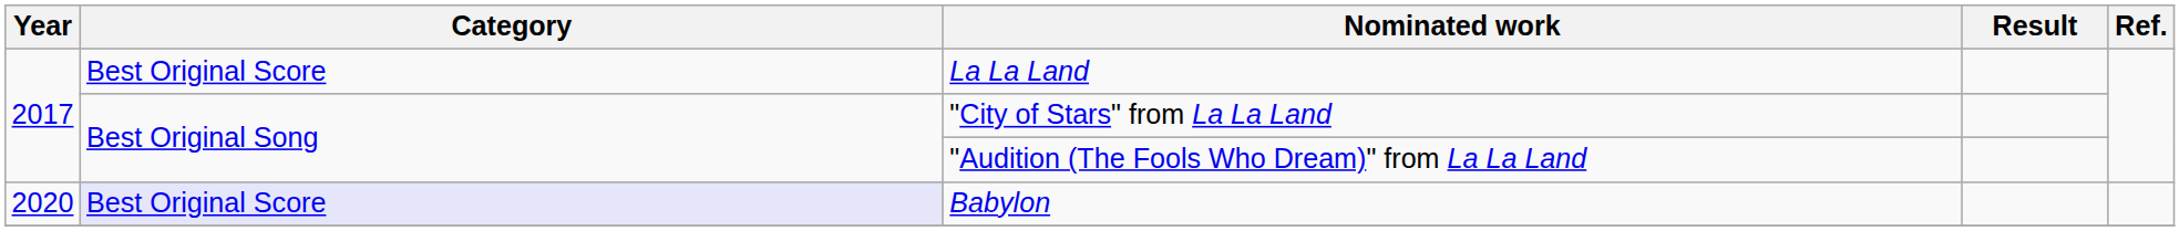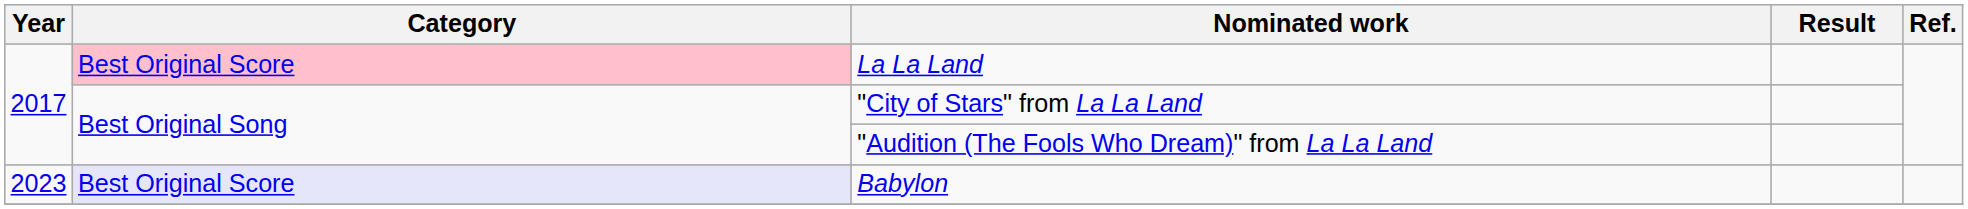La La Land | Category: no background -> pink background
Babylon | Year: 2020 -> 2023
